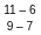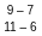rows swapped: 11 – 6 <-> 9 – 7
